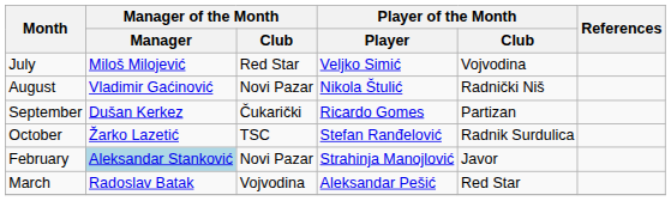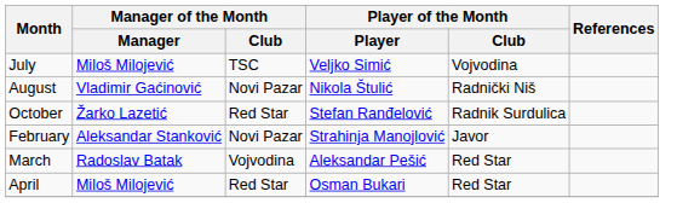July | Manager of the Month / Club: Red Star -> TSC
- row: September | Dušan Kerkez | Čukarički | Ricardo Gomes | Partizan
October | Manager of the Month / Club: TSC -> Red Star
February | Manager of the Month / Manager: lightblue background -> no background
+ row: April | Miloš Milojević | Red Star | Osman Bukari | Red Star
